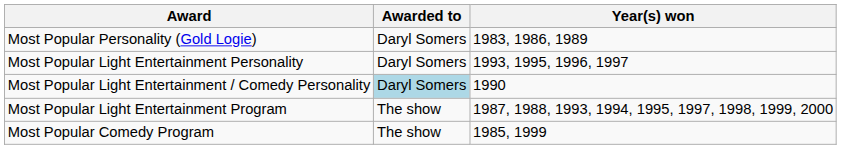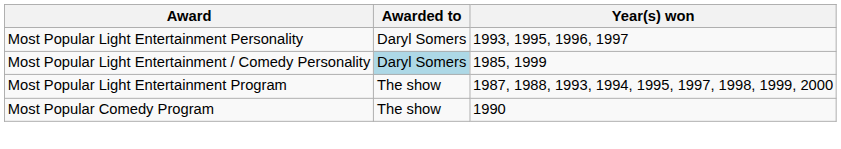- row: Most Popular Personality (Gold Logie) | Daryl Somers | 1983, 1986, 1989
Most Popular Light Entertainment / Comedy Personality | Year(s) won: 1990 -> 1985, 1999
Most Popular Comedy Program | Year(s) won: 1985, 1999 -> 1990
